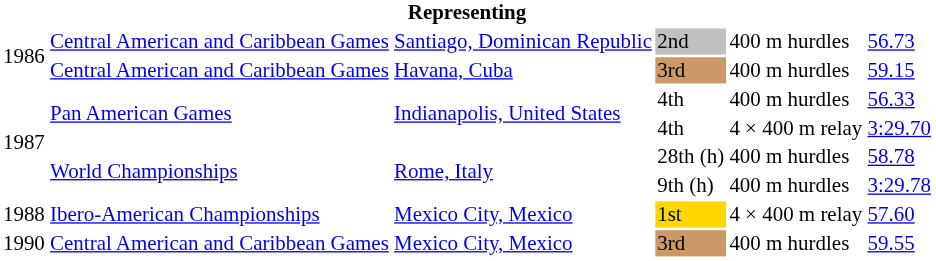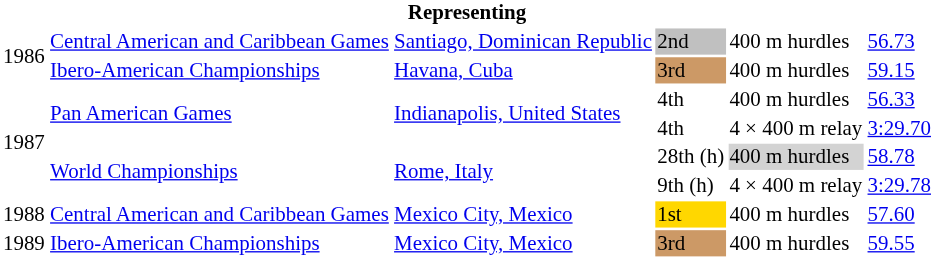Havana, Cuba / 3rd | column 2: Central American and Caribbean Games -> Ibero-American Championships
28th (h) | column 5: no background -> lightgrey background
9th (h) | column 5: 400 m hurdles -> 4 × 400 m relay
1st | column 2: Ibero-American Championships -> Central American and Caribbean Games
1st | column 5: 4 × 400 m relay -> 400 m hurdles
Mexico City, Mexico / 3rd | column 1: 1990 -> 1989
Mexico City, Mexico / 3rd | column 2: Central American and Caribbean Games -> Ibero-American Championships
